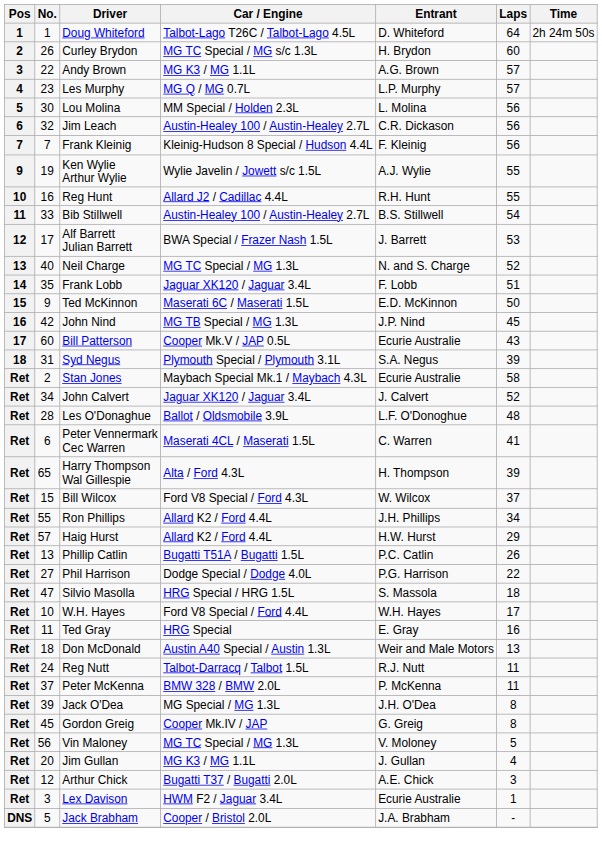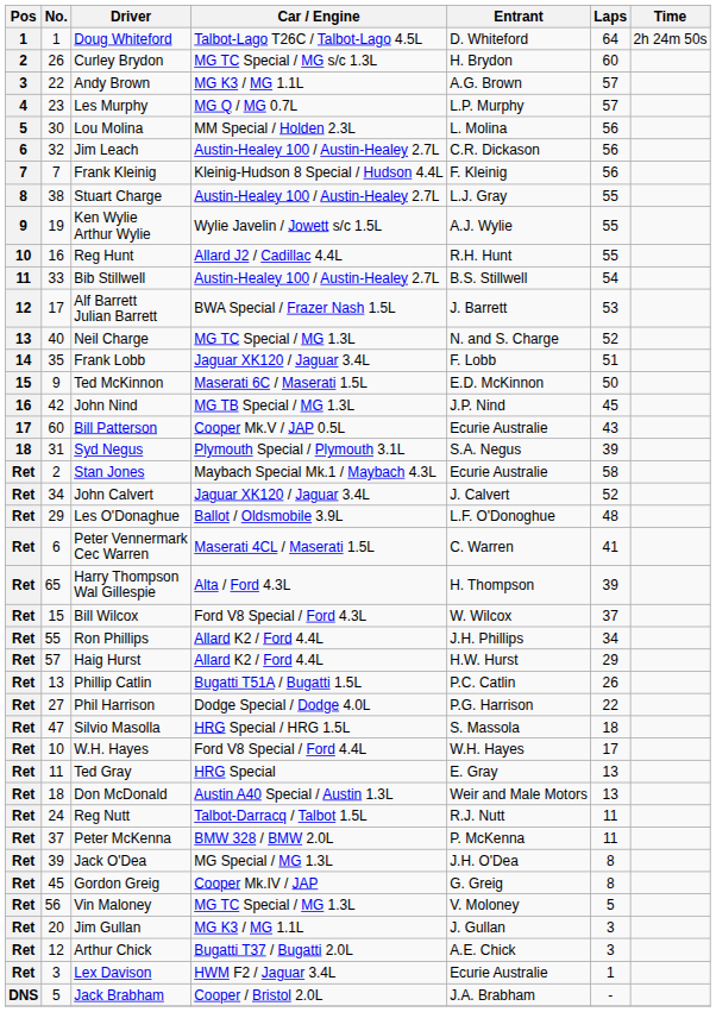+ row: 8 | 38 | Stuart Charge | Austin-Healey 100 / Austin-Healey 2.7L | L.J. Gray | 55
Les O'Donaghue | No.: 28 -> 29
Ted Gray | Laps: 16 -> 13
Jim Gullan | Laps: 4 -> 3
